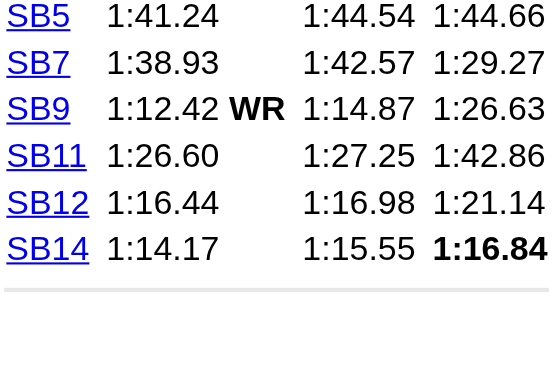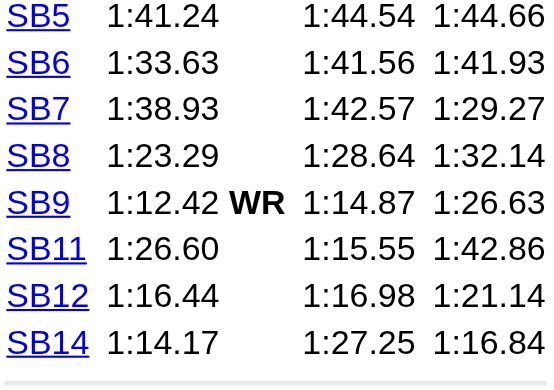+ row: SB6 | 1:33.63 | 1:41.56 | 1:41.93
+ row: SB8 | 1:23.29 | 1:28.64 | 1:32.14
SB11 | column 5: 1:27.25 -> 1:15.55
SB14 | column 5: 1:15.55 -> 1:27.25
SB14 | column 7: bold -> normal
